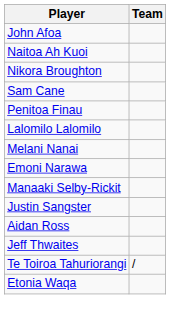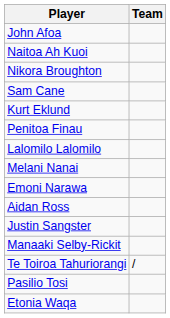+ row: Kurt Eklund
rows swapped: Aidan Ross <-> Manaaki Selby-Rickit
- row: Jeff Thwaites
+ row: Pasilio Tosi
